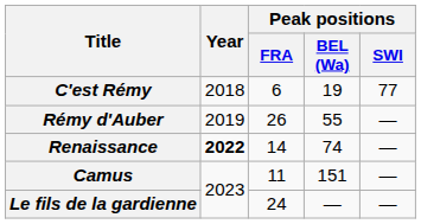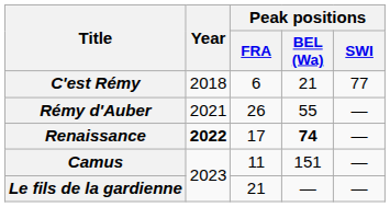C'est Rémy | Peak positions / BEL (Wa): 19 -> 21
Rémy d'Auber | Year: 2019 -> 2021
Renaissance | Peak positions / FRA: 14 -> 17
Renaissance | Peak positions / BEL (Wa): normal -> bold
Le fils de la gardienne | Peak positions / FRA: 24 -> 21
